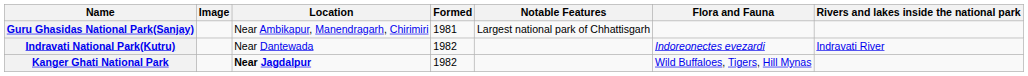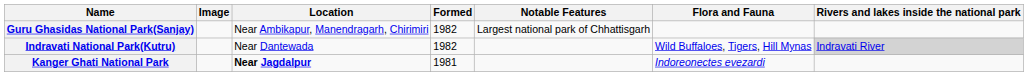Guru Ghasidas National Park(Sanjay) | Formed: 1981 -> 1982
Indravati National Park(Kutru) | Flora and Fauna: Indoreonectes evezardi -> Wild Buffaloes, Tigers, Hill Mynas
Indravati National Park(Kutru) | Rivers and lakes inside the national park: no background -> lightgrey background
Kanger Ghati National Park | Formed: 1982 -> 1981
Kanger Ghati National Park | Flora and Fauna: Wild Buffaloes, Tigers, Hill Mynas -> Indoreonectes evezardi
